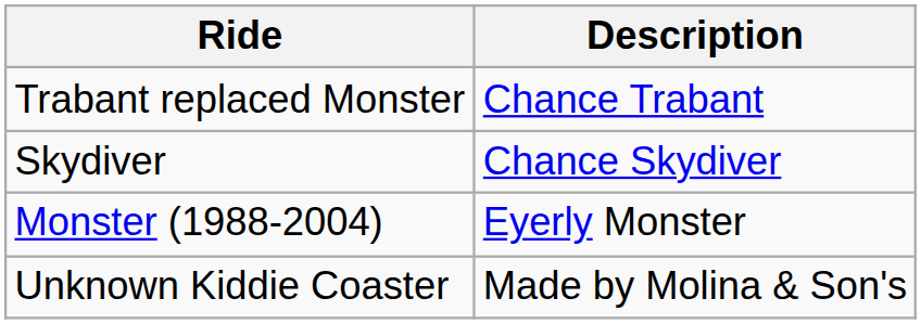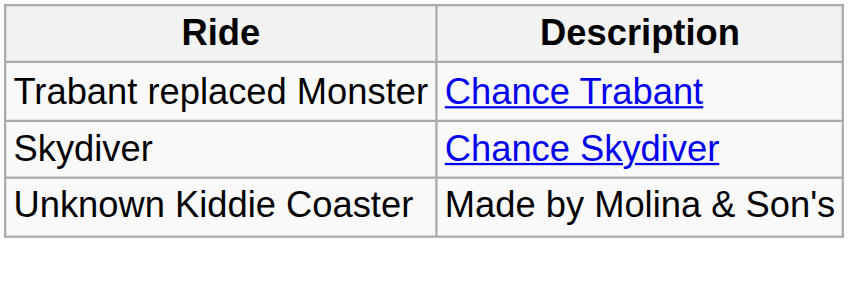- row: Monster (1988-2004) | Eyerly Monster
